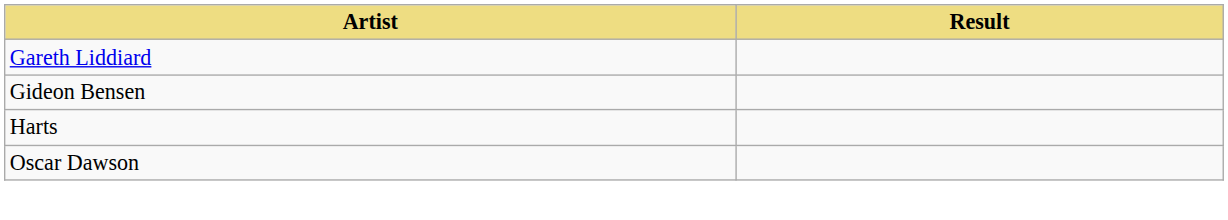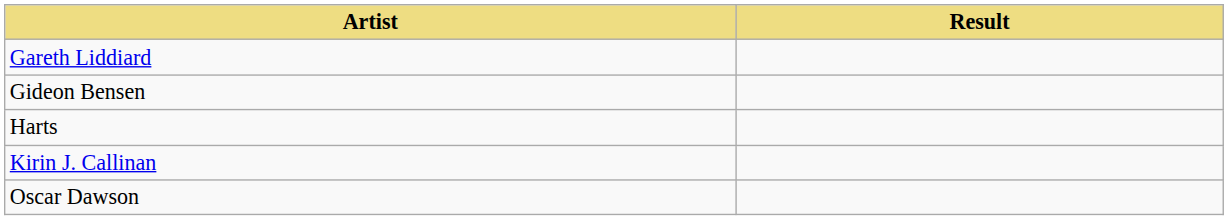+ row: Kirin J. Callinan
